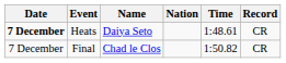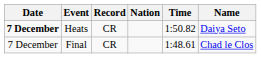columns swapped: Name <-> Record
Heats | Time: 1:48.61 -> 1:50.82
Final | Time: 1:50.82 -> 1:48.61
